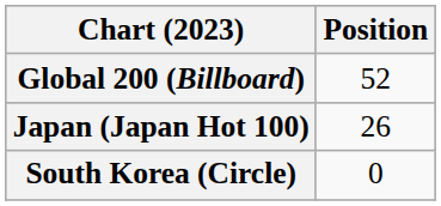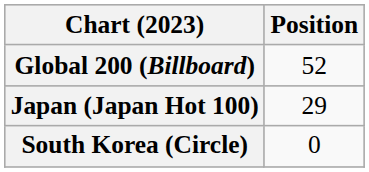Japan (Japan Hot 100) | Position: 26 -> 29
